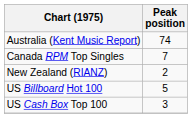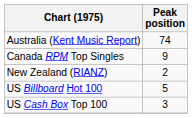Canada RPM Top Singles | Peak position: 7 -> 9
